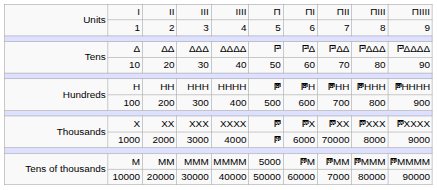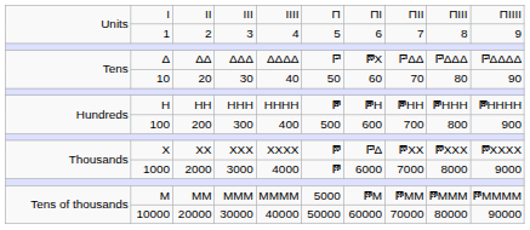Δ | column 7: 𐅄Δ -> 𐅆Χ
Χ | column 7: 𐅆Χ -> 𐅄Δ
1000 | column 8: 70000 -> 7000
10000 | column 8: 7000 -> 70000
